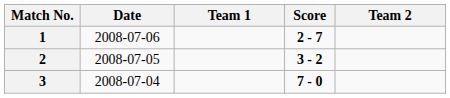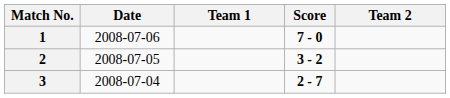1 | Score: 2 - 7 -> 7 - 0
3 | Score: 7 - 0 -> 2 - 7
